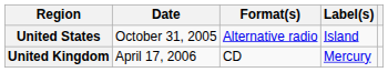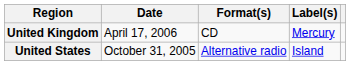rows swapped: United States <-> United Kingdom
